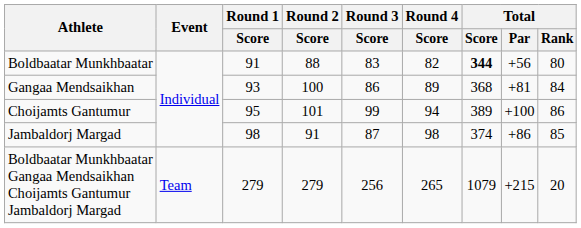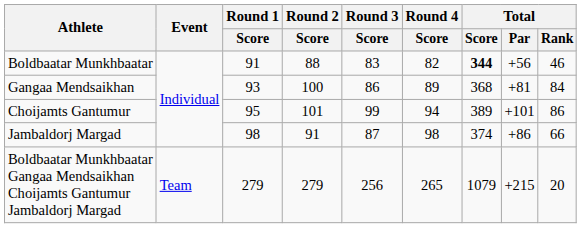Boldbaatar Munkhbaatar | Total / Rank: 80 -> 46
Choijamts Gantumur | Total / Par: +100 -> +101
Jambaldorj Margad | Total / Rank: 85 -> 66
